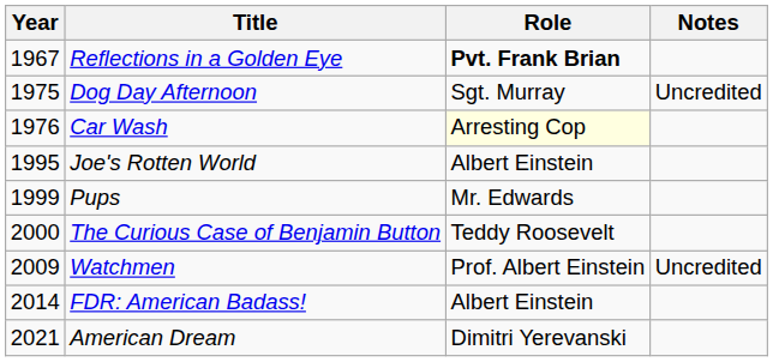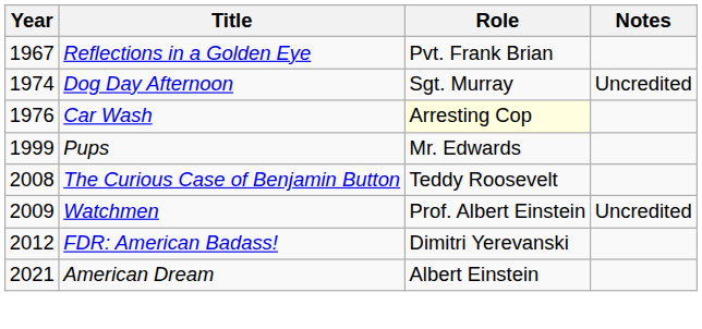Reflections in a Golden Eye | Role: bold -> normal
Dog Day Afternoon | Year: 1975 -> 1974
- row: 1995 | Joe's Rotten World | Albert Einstein
The Curious Case of Benjamin Button | Year: 2000 -> 2008
FDR: American Badass! | Year: 2014 -> 2012
FDR: American Badass! | Role: Albert Einstein -> Dimitri Yerevanski
American Dream | Role: Dimitri Yerevanski -> Albert Einstein
